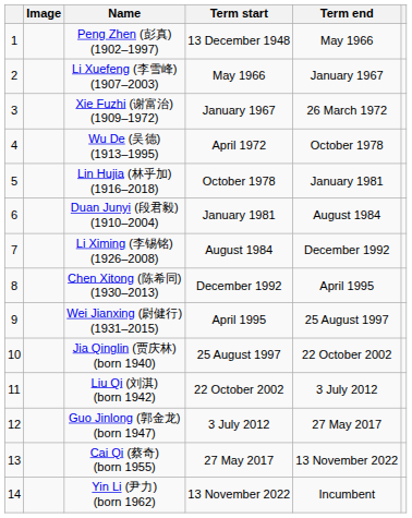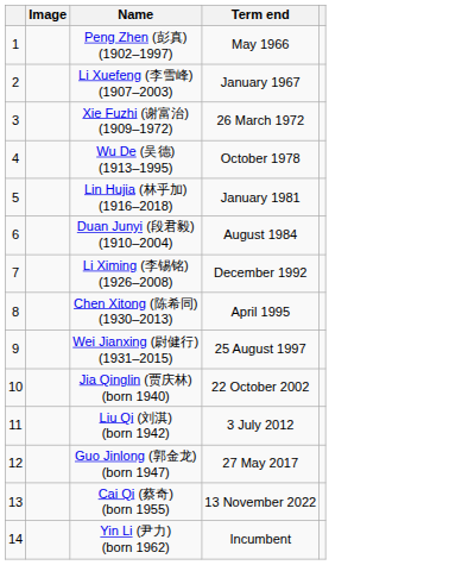- column: Term start | 13 December 1948 | May 1966 | January 1967 | April 1972 | October 1978 | January 1981 | August 1984 | December 1992 | April 1995 | 25 August 1997 | 22 October 2002 | 3 July 2012 | 27 May 2017 | 13 November 2022
